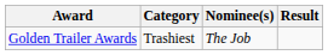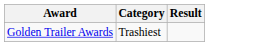- column: Nominee(s) | The Job
